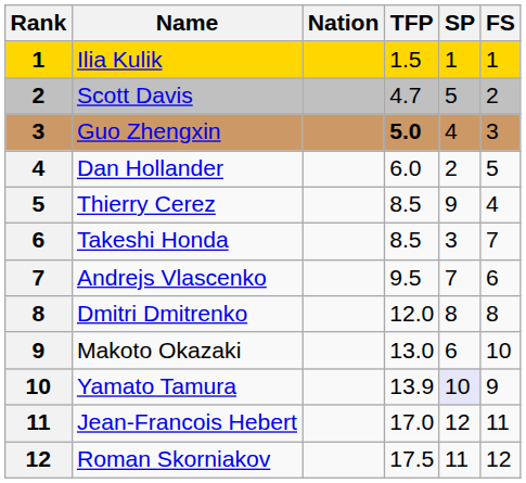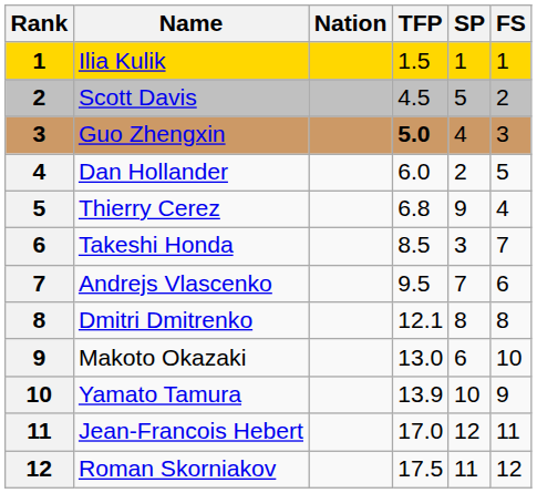Scott Davis | TFP: 4.7 -> 4.5
Thierry Cerez | TFP: 8.5 -> 6.8
Dmitri Dmitrenko | TFP: 12.0 -> 12.1
Yamato Tamura | SP: lavender background -> no background
